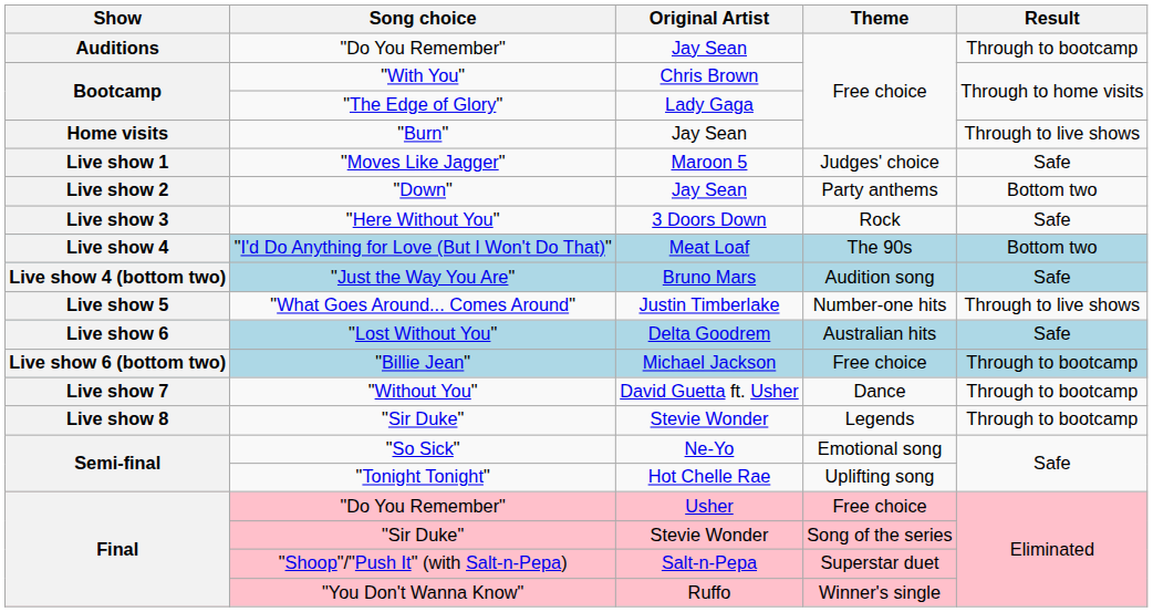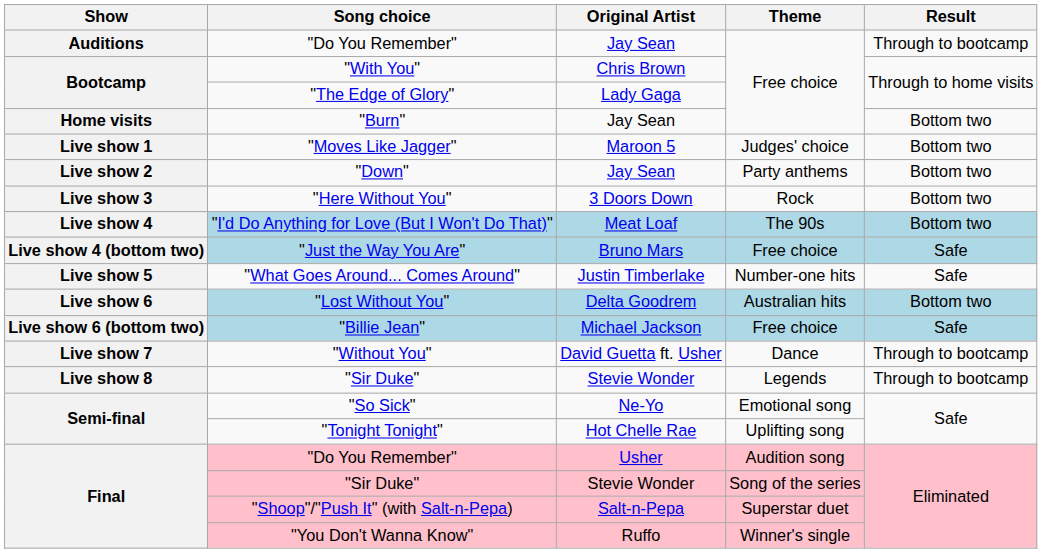"Burn" | Result: Through to live shows -> Bottom two
"Moves Like Jagger" | Result: Safe -> Bottom two
"Here Without You" | Result: Safe -> Bottom two
"Just the Way You Are" | Theme: Audition song -> Free choice
"What Goes Around... Comes Around" | Result: Through to live shows -> Safe
"Lost Without You" | Result: Safe -> Bottom two
"Billie Jean" | Result: Through to bootcamp -> Safe
Final / "Do You Remember" | Theme: Free choice -> Audition song
